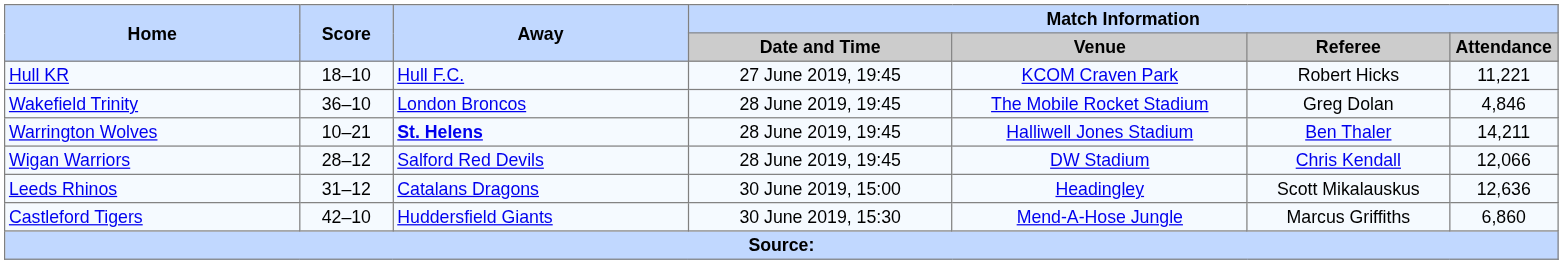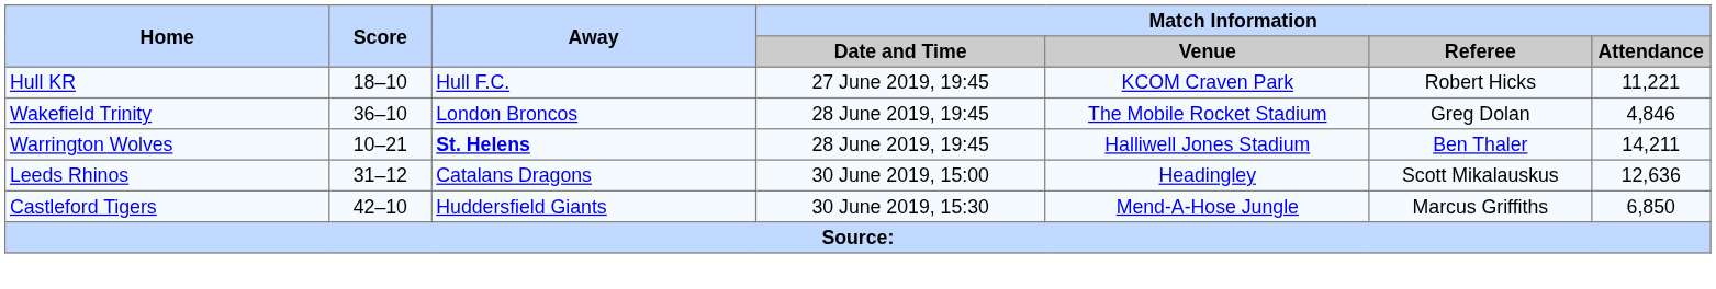- row: Wigan Warriors | 28–12 | Salford Red Devils | 28 June 2019, 19:45 | DW Stadium | Chris Kendall | 12,066
Castleford Tigers | Match Information / Attendance: 6,860 -> 6,850
